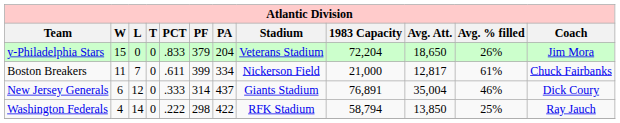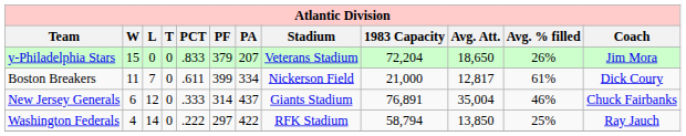y-Philadelphia Stars | PA: 204 -> 207
Boston Breakers | Coach: Chuck Fairbanks -> Dick Coury
New Jersey Generals | Coach: Dick Coury -> Chuck Fairbanks
Washington Federals | PF: 298 -> 297
